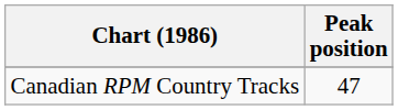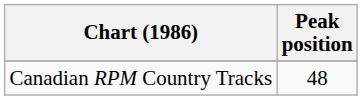Canadian RPM Country Tracks | Peak position: 47 -> 48
